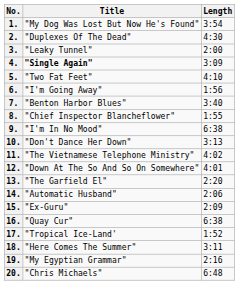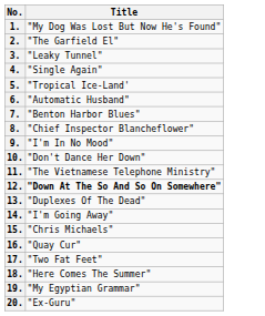- column: Length | 3:54 | 4:30 | 2:00 | 3:09 | 4:10 | 1:56 | 3:40 | 1:55 | 6:38 | 3:13 | 4:02 | 4:01 | 2:20 | 2:06 | 2:09 | 6:38 | 1:52 | 3:11 | 2:16 | 6:48
2. | Title: "Duplexes Of The Dead" -> "The Garfield El"
4. | Title: bold -> normal
5. | Title: "Two Fat Feet" -> "Tropical Ice-Land'
6. | Title: "I'm Going Away" -> "Automatic Husband"
12. | Title: normal -> bold
13. | Title: "The Garfield El" -> "Duplexes Of The Dead"
14. | Title: "Automatic Husband" -> "I'm Going Away"
15. | Title: "Ex-Guru" -> "Chris Michaels"
17. | Title: "Tropical Ice-Land' -> "Two Fat Feet"
20. | Title: "Chris Michaels" -> "Ex-Guru"
